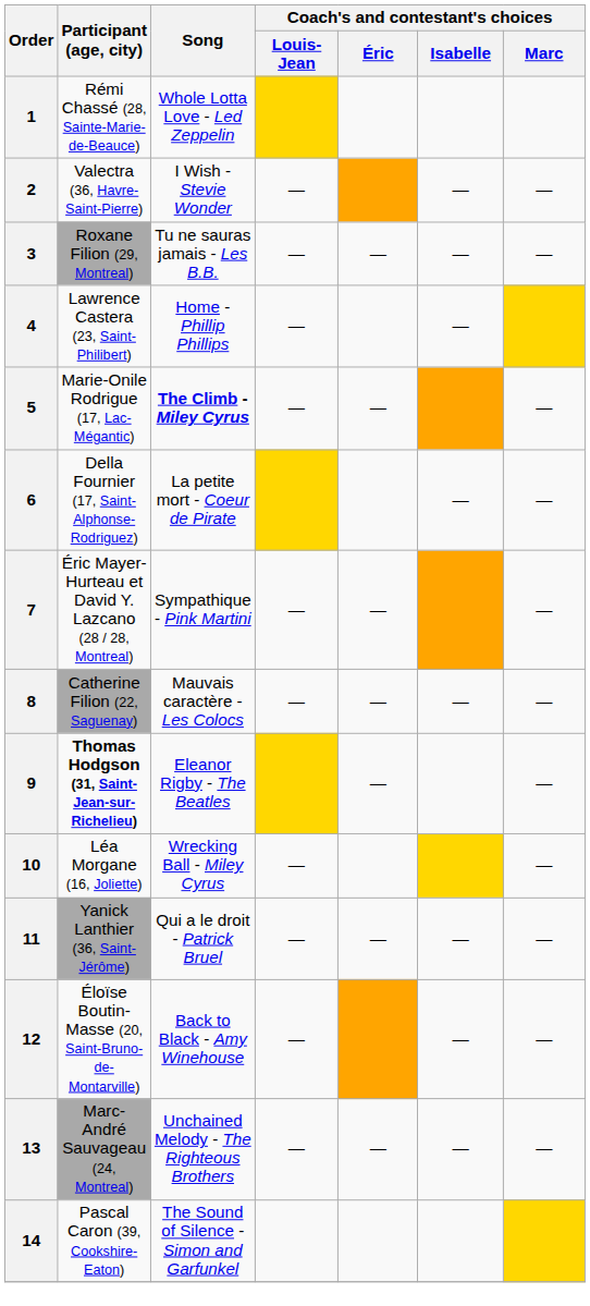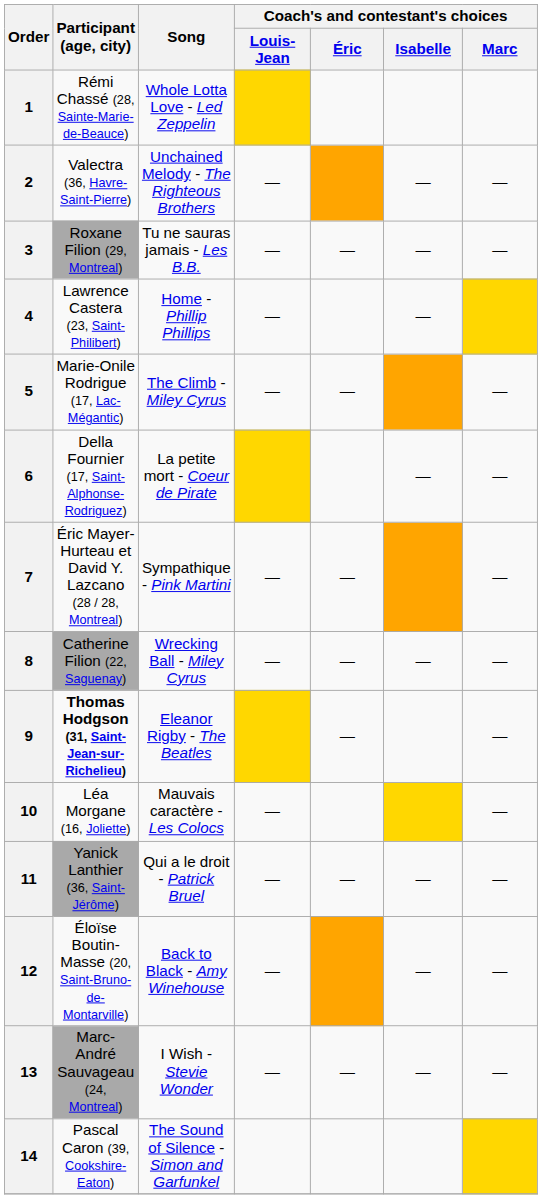2 | Song: I Wish - Stevie Wonder -> Unchained Melody - The Righteous Brothers
5 | Song: bold -> normal
8 | Song: Mauvais caractère - Les Colocs -> Wrecking Ball - Miley Cyrus
10 | Song: Wrecking Ball - Miley Cyrus -> Mauvais caractère - Les Colocs
13 | Song: Unchained Melody - The Righteous Brothers -> I Wish - Stevie Wonder
